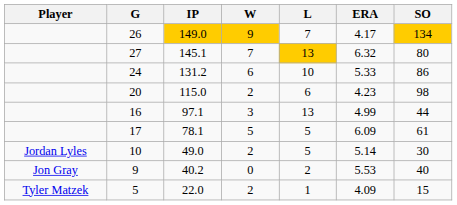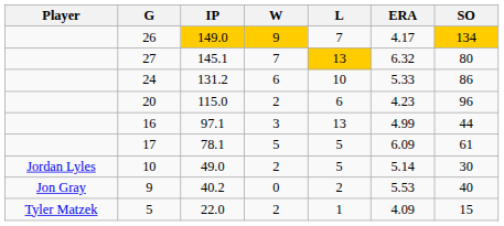20 | SO: 98 -> 96
